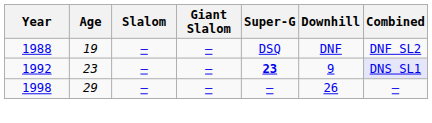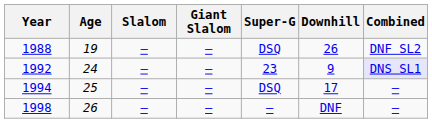1988 | Downhill: DNF -> 26
1992 | Age: 23 -> 24
1992 | Super-G: bold -> normal
+ row: 1994 | 25 | — | — | DSQ | 17 | —
1998 | Age: 29 -> 26
1998 | Downhill: 26 -> DNF
